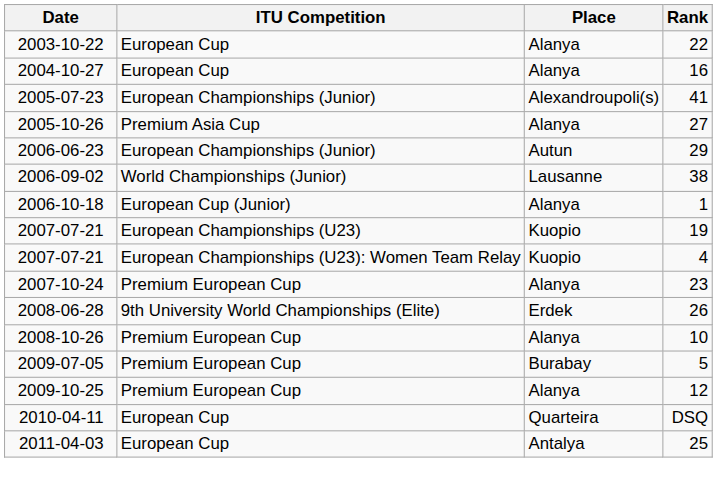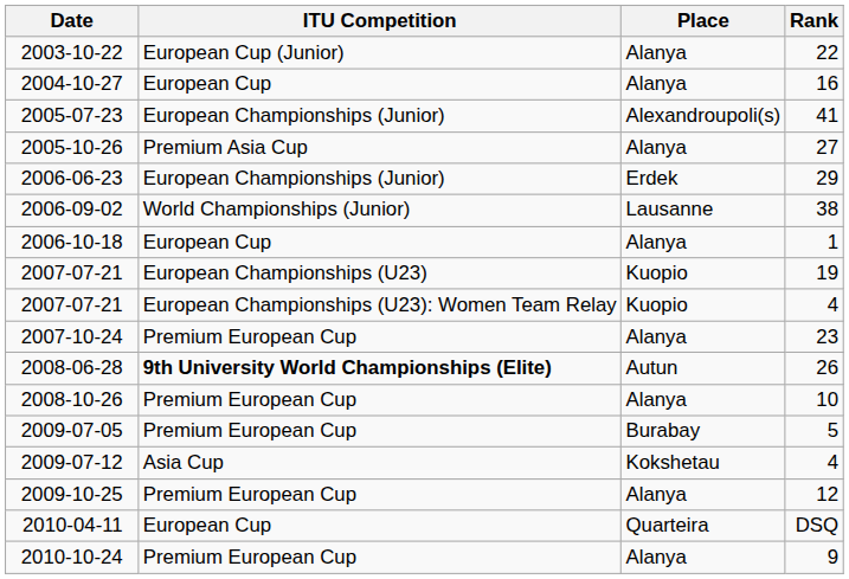2003-10-22 | ITU Competition: European Cup -> European Cup (Junior)
2006-06-23 | Place: Autun -> Erdek
2006-10-18 | ITU Competition: European Cup (Junior) -> European Cup
2008-06-28 | ITU Competition: normal -> bold
2008-06-28 | Place: Erdek -> Autun
+ row: 2009-07-12 | Asia Cup | Kokshetau | 4
+ row: 2010-10-24 | Premium European Cup | Alanya | 9
- row: 2011-04-03 | European Cup | Antalya | 25
